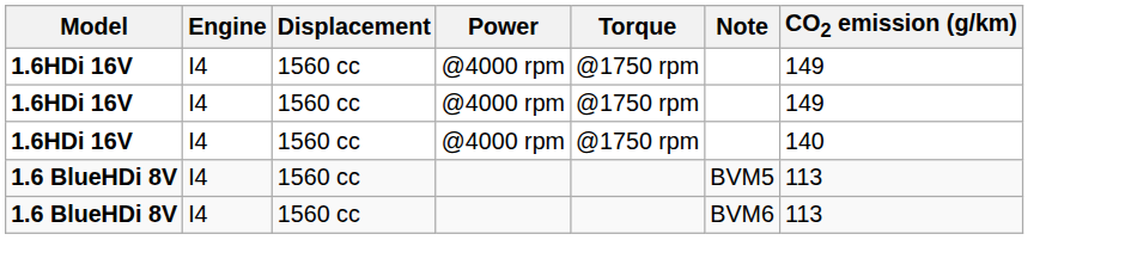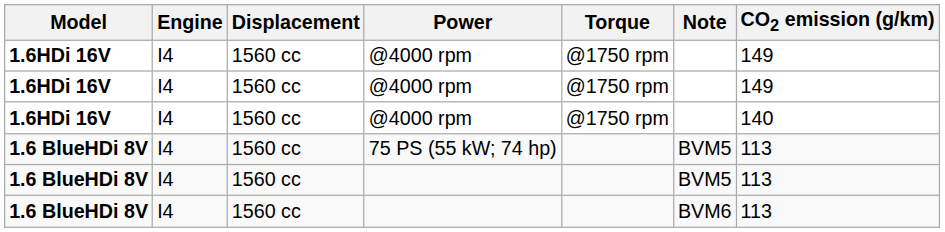+ row: 1.6 BlueHDi 8V | I4 | 1560 cc | 75 PS (55 kW; 74 hp) | BVM5 | 113
